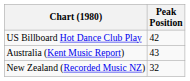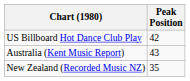New Zealand (Recorded Music NZ) | Peak Position: 32 -> 35
